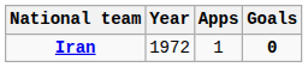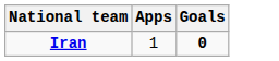- column: Year | 1972
